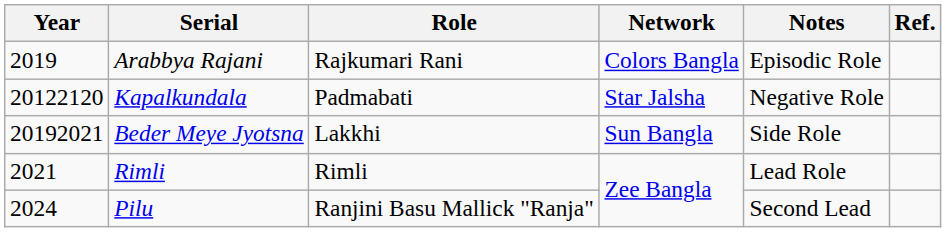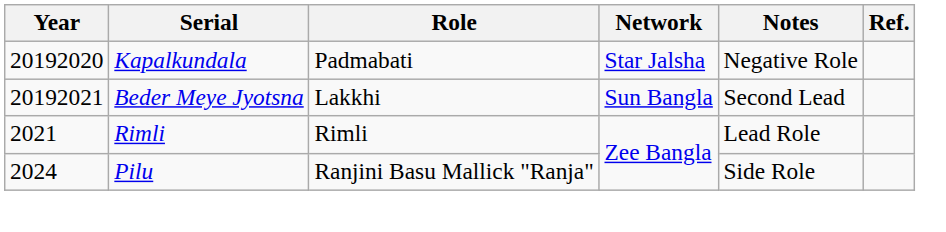- row: 2019 | Arabbya Rajani | Rajkumari Rani | Colors Bangla | Episodic Role
Kapalkundala | Year: 20122120 -> 20192020
Beder Meye Jyotsna | Notes: Side Role -> Second Lead
Pilu | Notes: Second Lead -> Side Role
